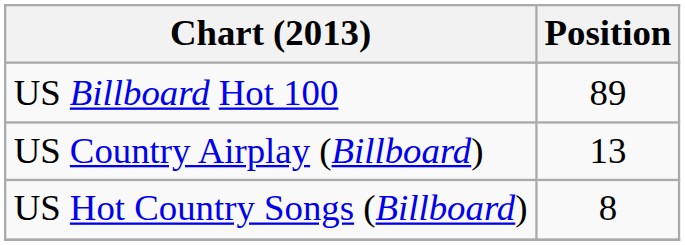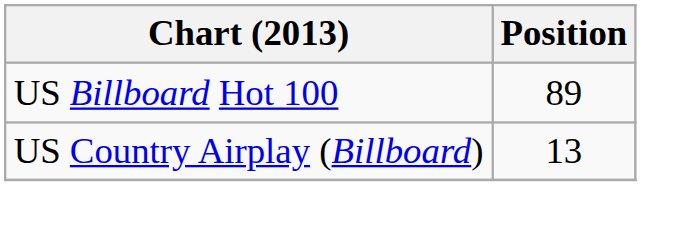- row: US Hot Country Songs (Billboard) | 8
